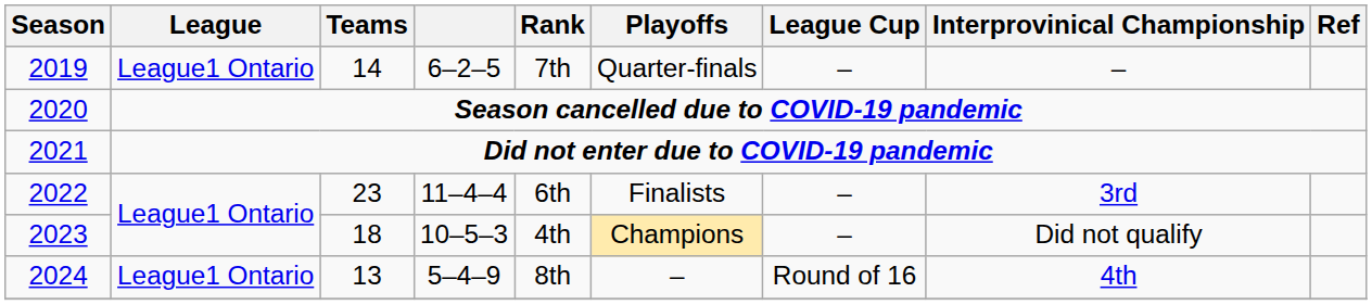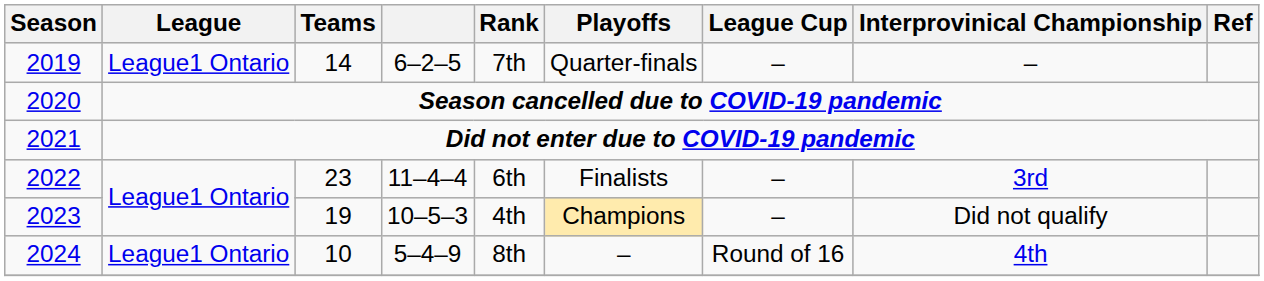2023 | Teams: 18 -> 19
2024 | Teams: 13 -> 10
